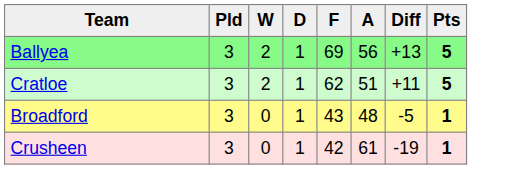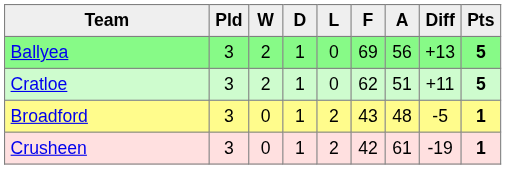+ column: L | 0 | 0 | 2 | 2
